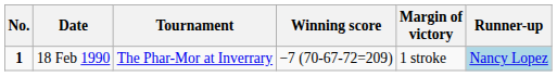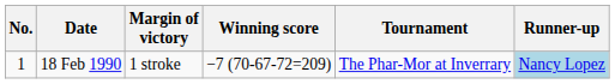columns swapped: Tournament <-> Margin of victory
18 Feb 1990 | No.: bold -> normal
